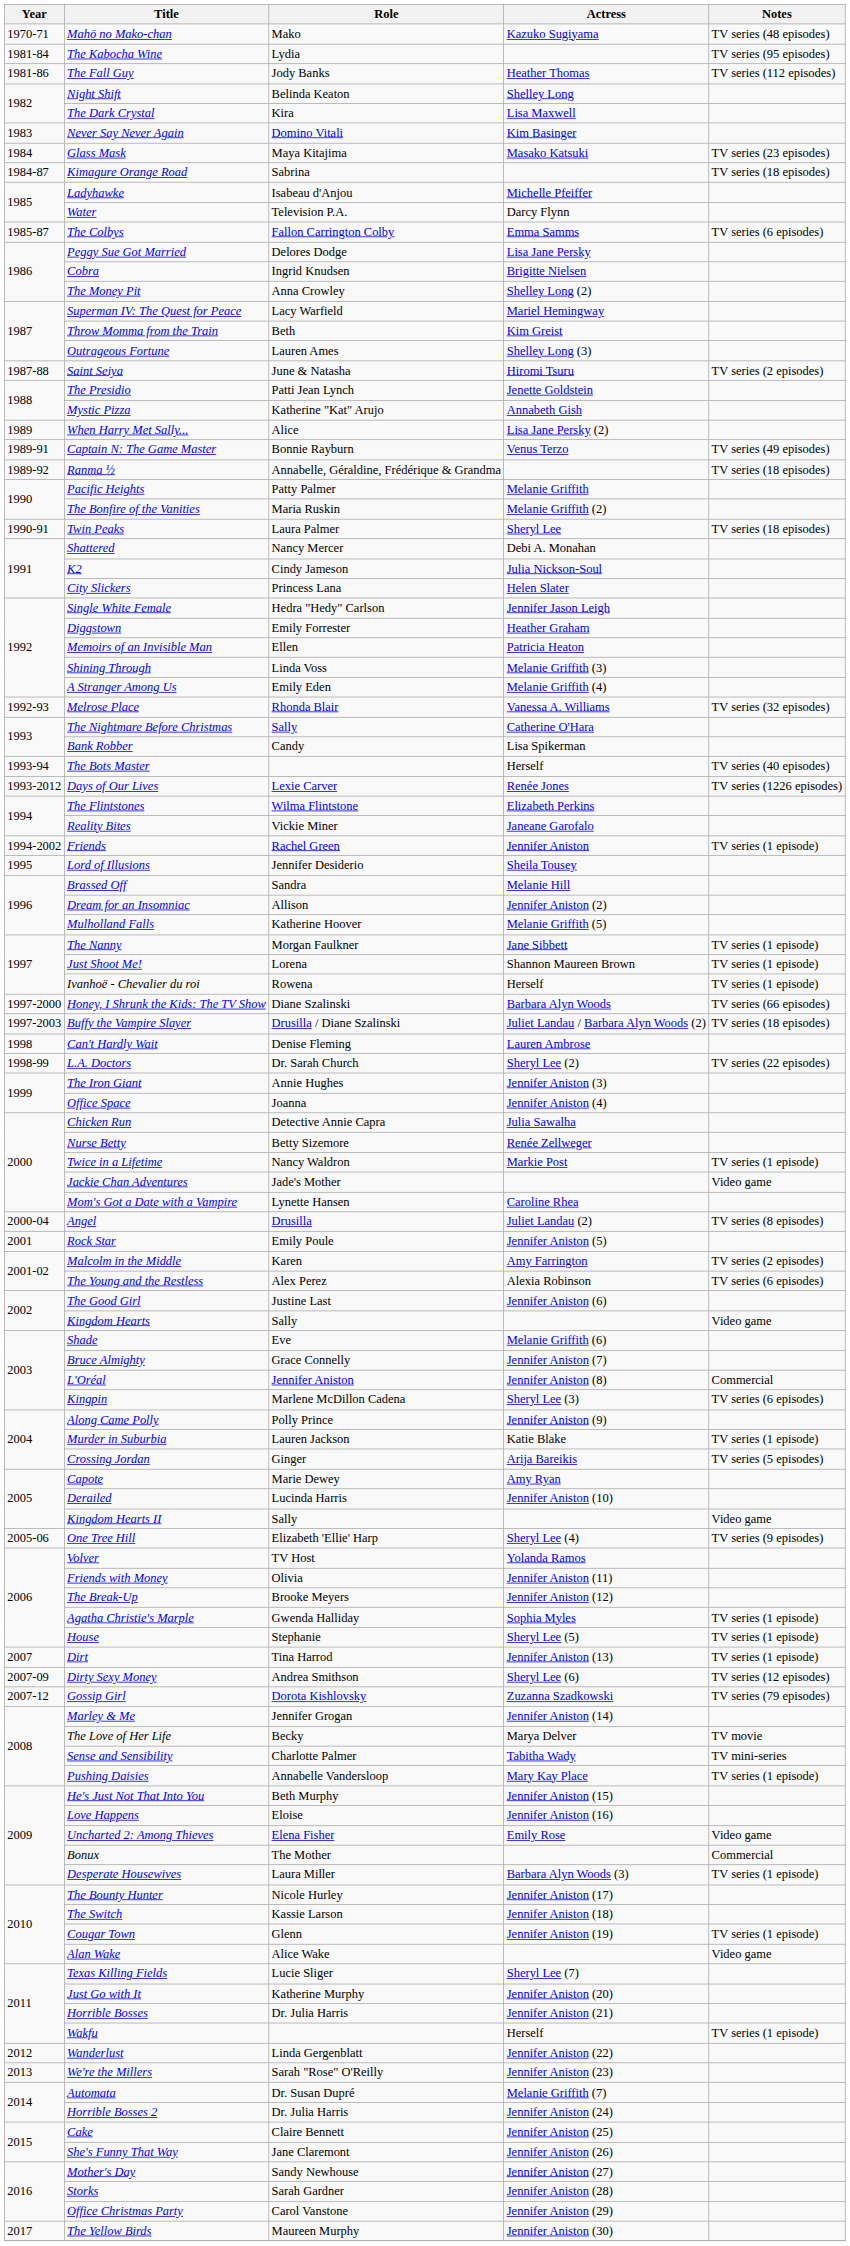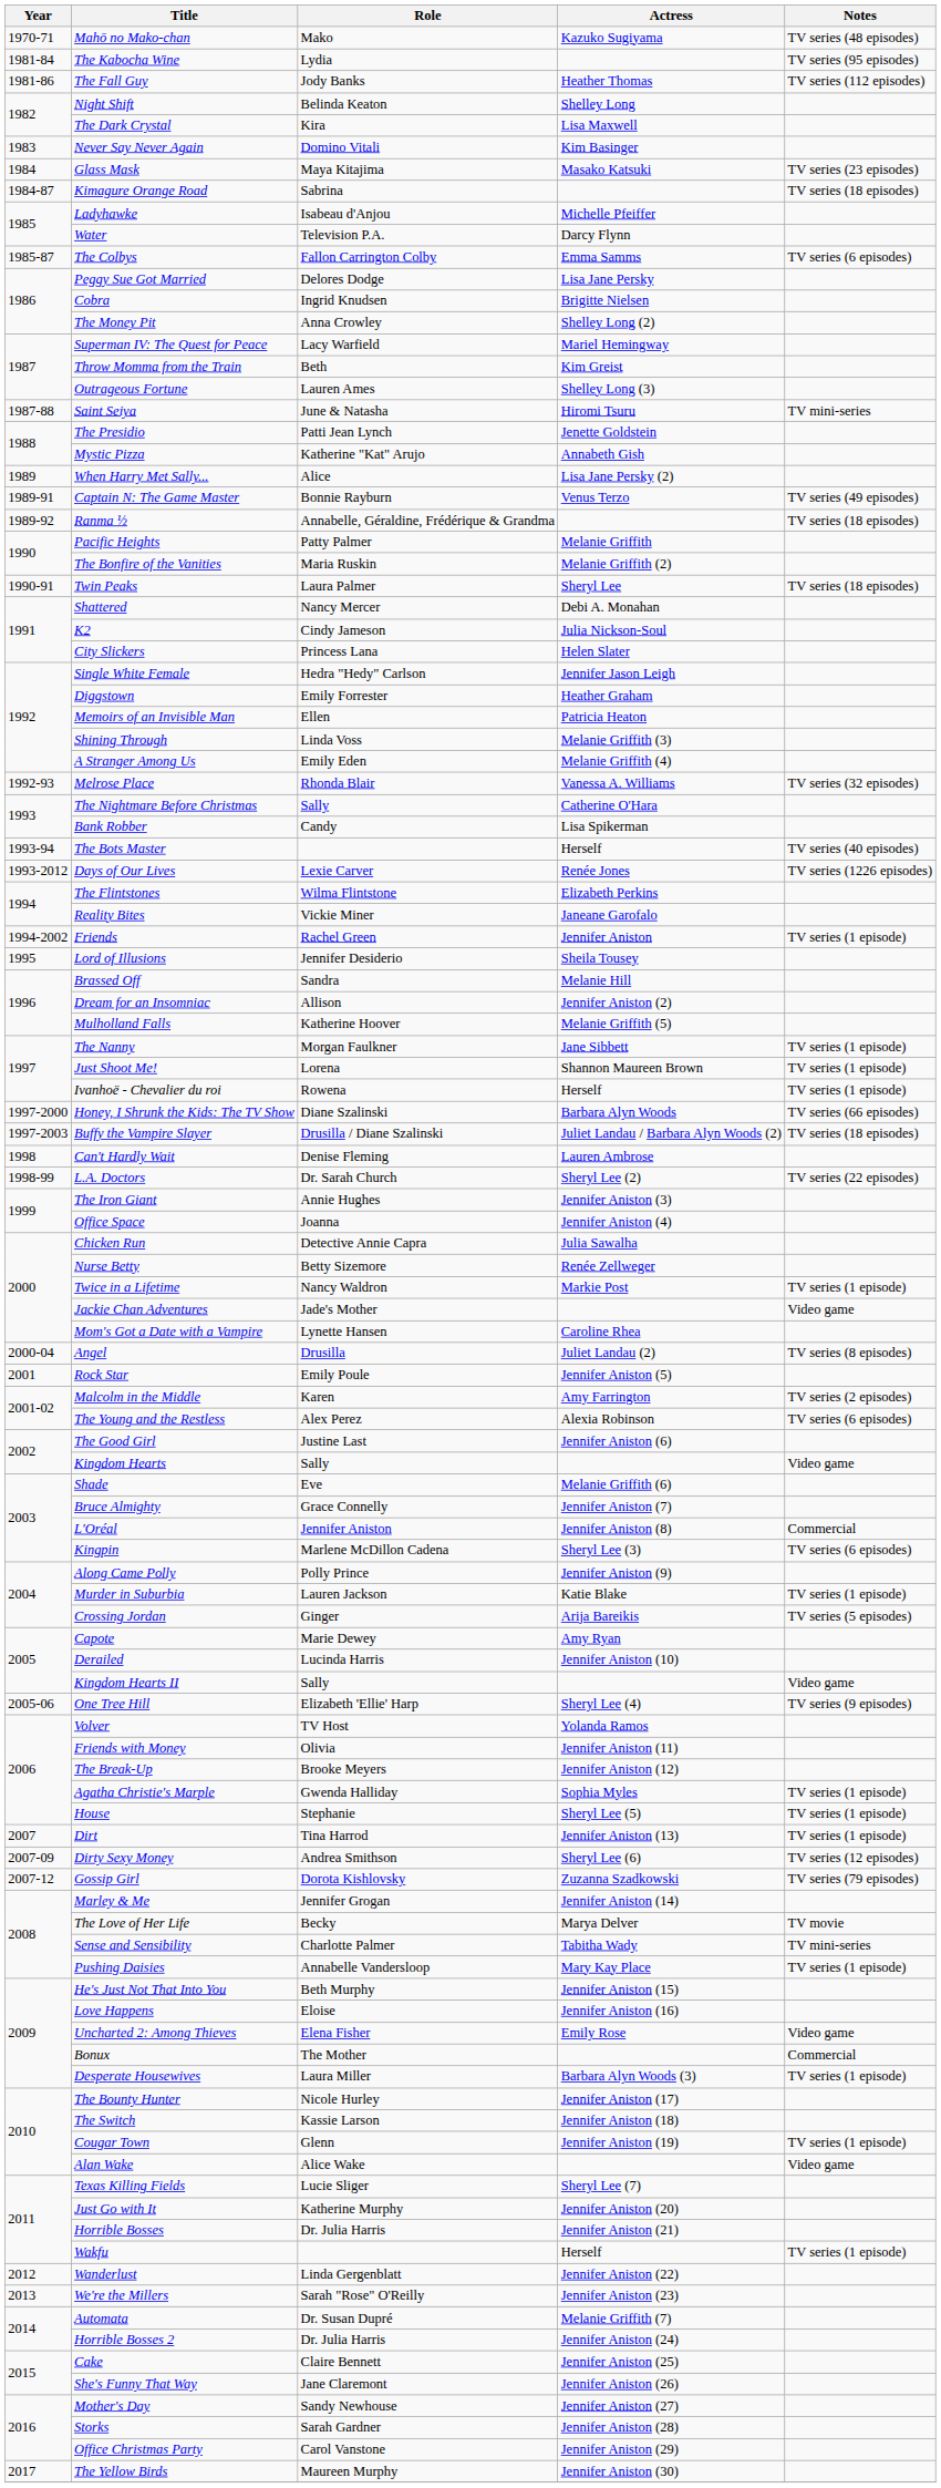Saint Seiya | Notes: TV series (2 episodes) -> TV mini-series
